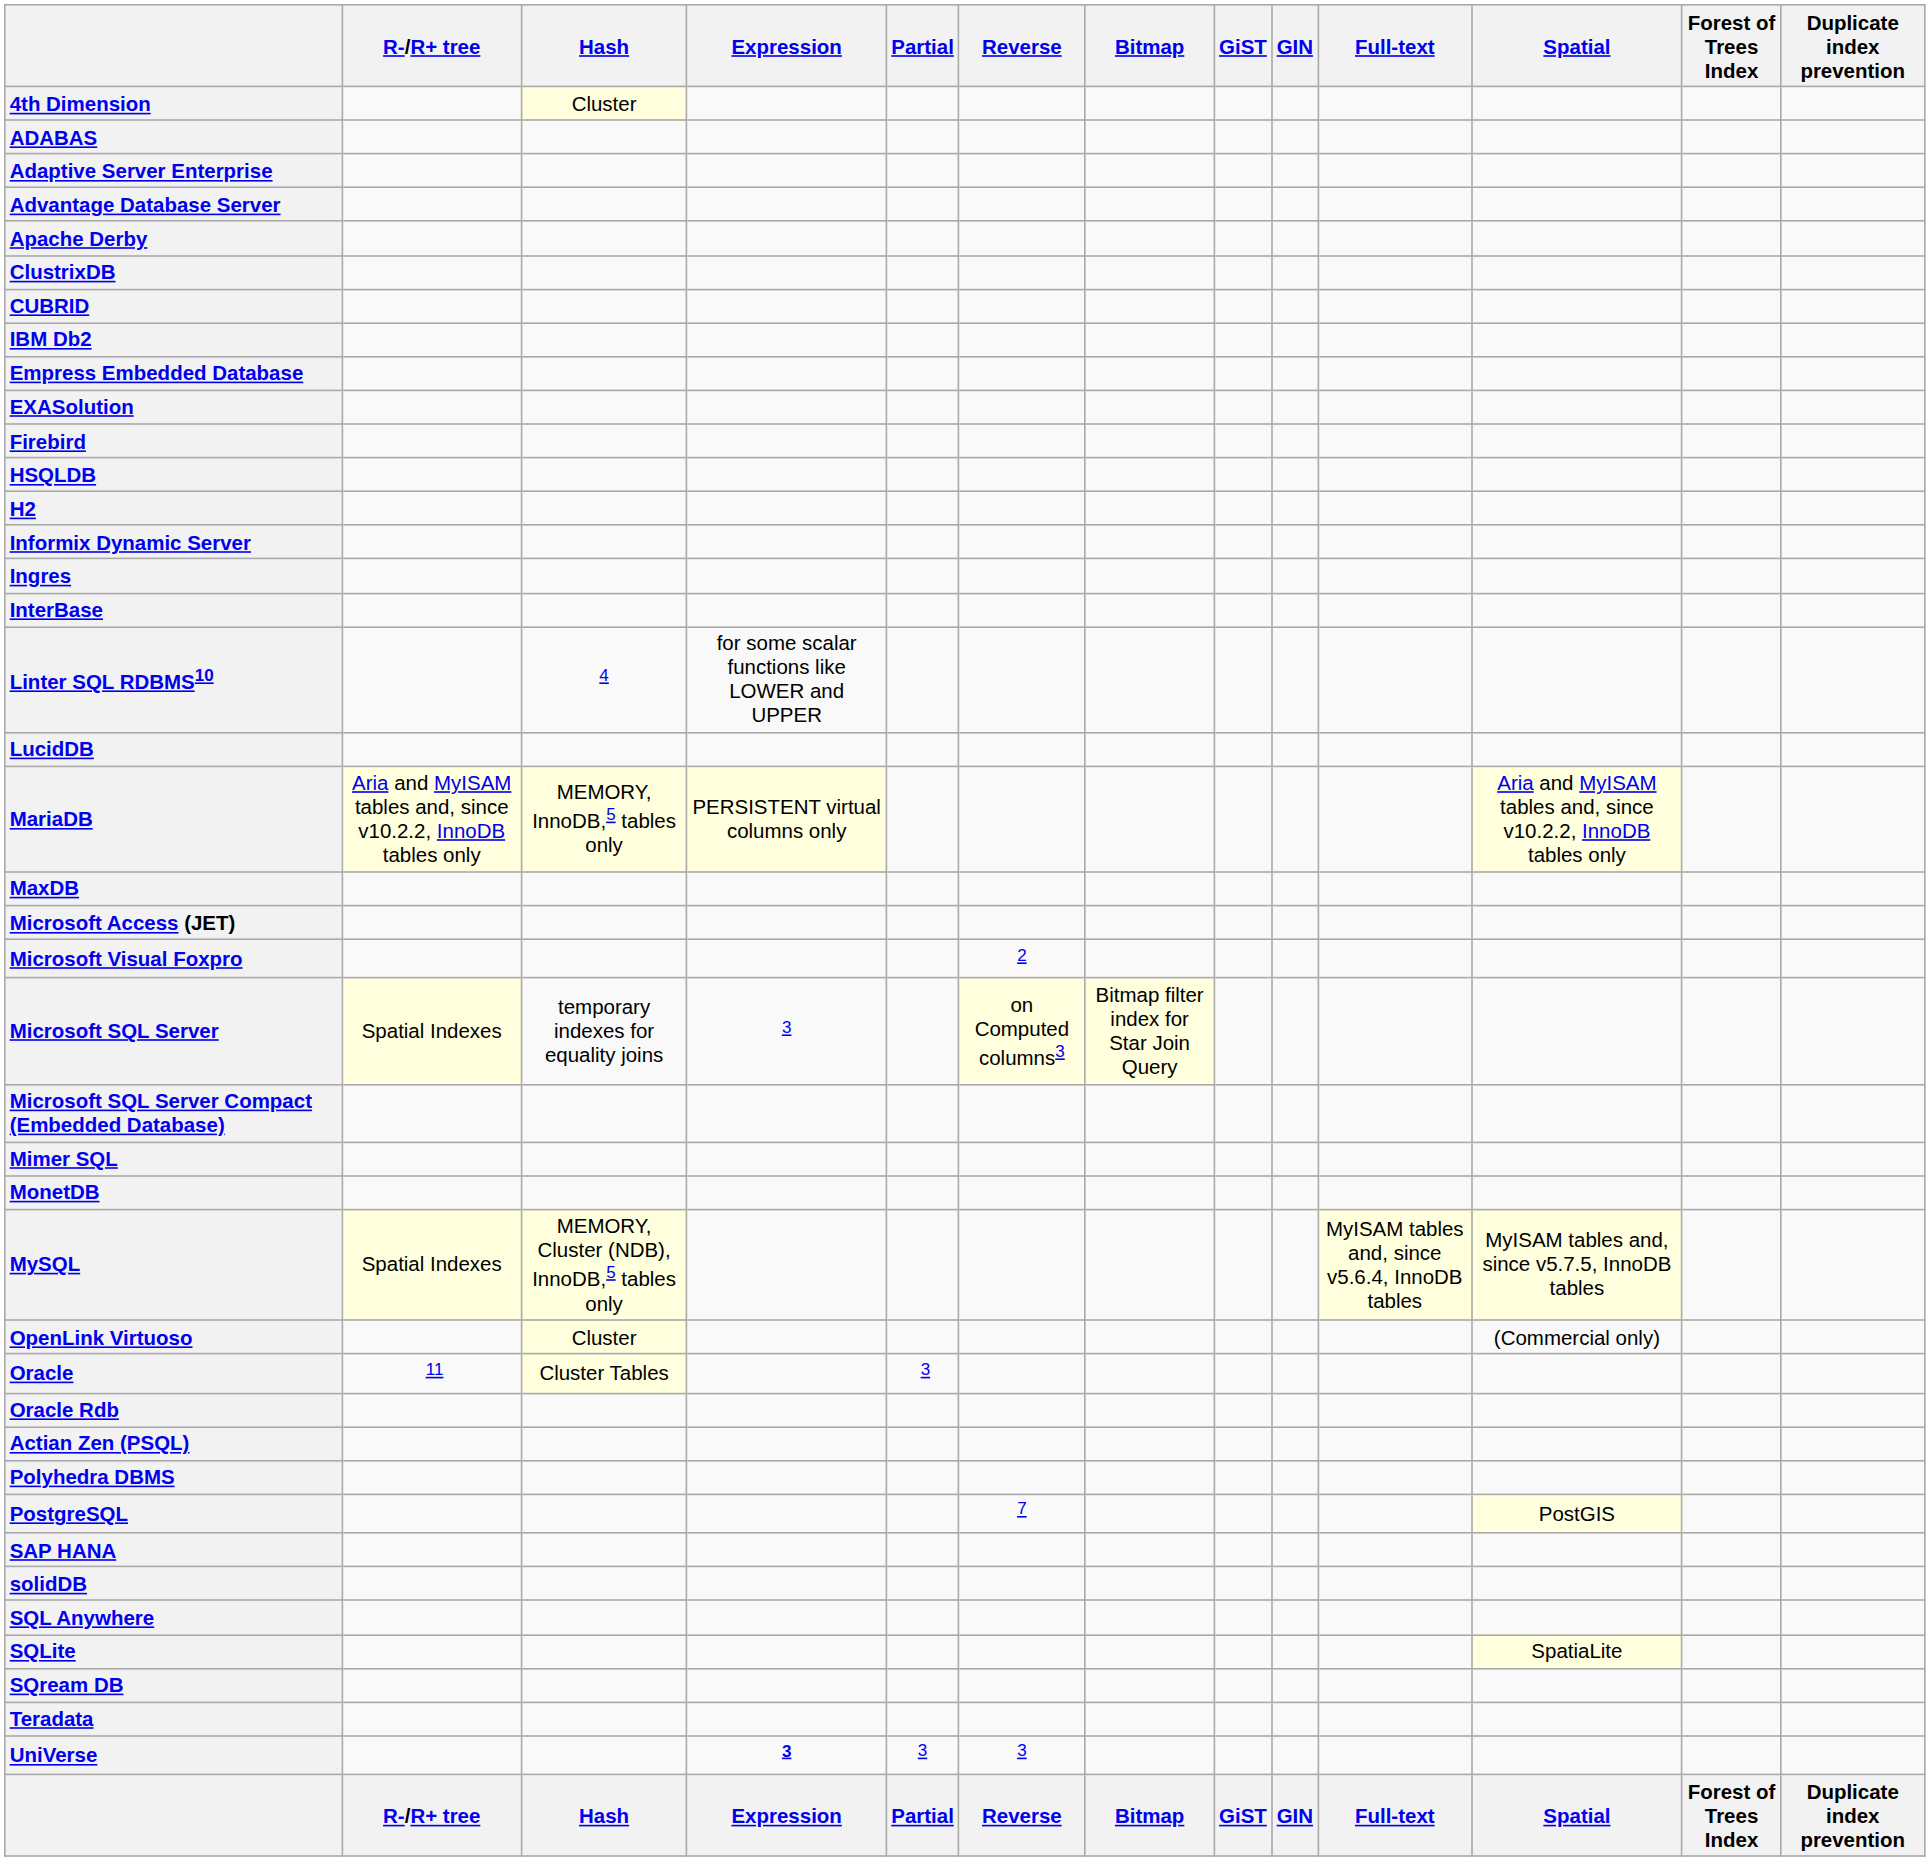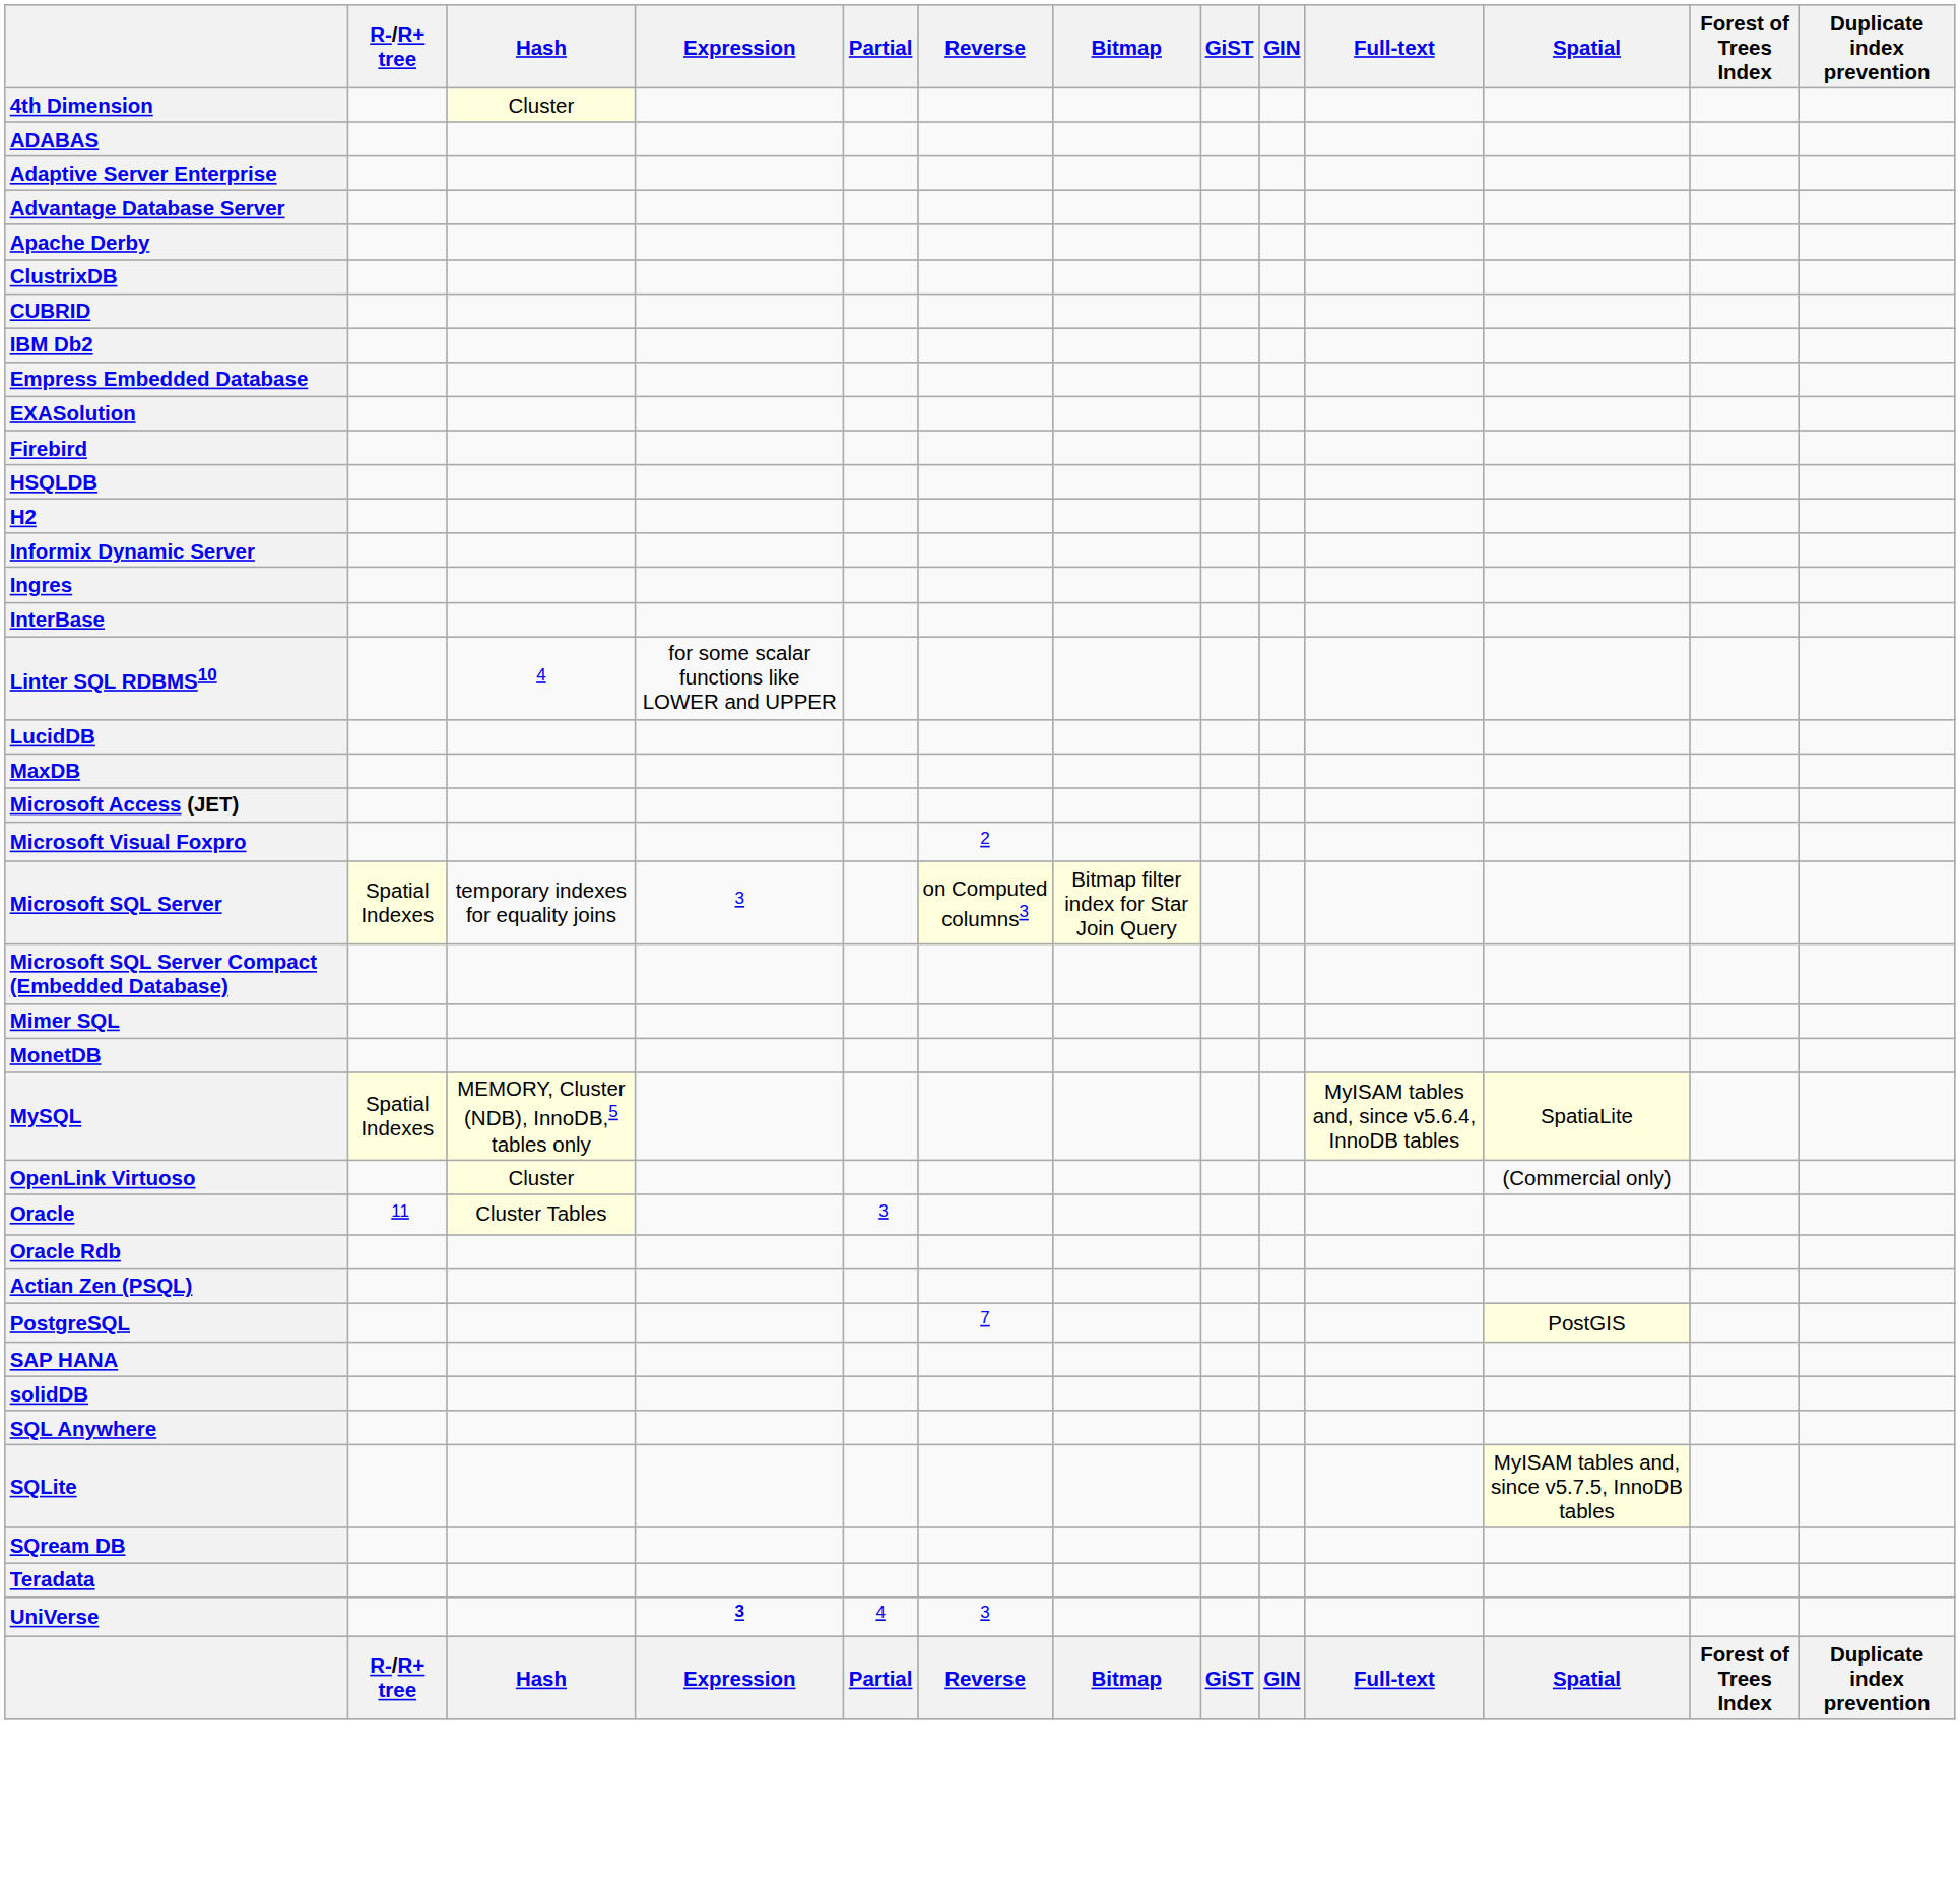- row: MariaDB | Aria and MyISAM tables and, since v10.2.2, InnoDB tables only | MEMORY, InnoDB,5 tables only | PERSISTENT virtual columns only | Aria and MyISAM tables and, since v10.2.2, InnoDB tables only
MySQL | Spatial: MyISAM tables and, since v5.7.5, InnoDB tables -> SpatiaLite
- row: Polyhedra DBMS
SQLite | Spatial: SpatiaLite -> MyISAM tables and, since v5.7.5, InnoDB tables
UniVerse | Partial: 3 -> 4
